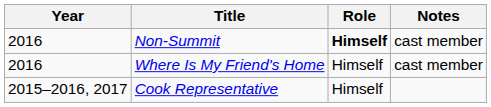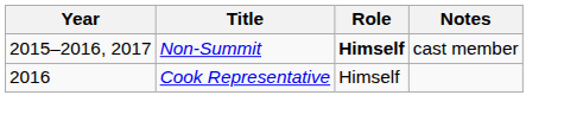Non-Summit | Year: 2016 -> 2015–2016, 2017
- row: 2016 | Where Is My Friend's Home | Himself | cast member
Cook Representative | Year: 2015–2016, 2017 -> 2016
